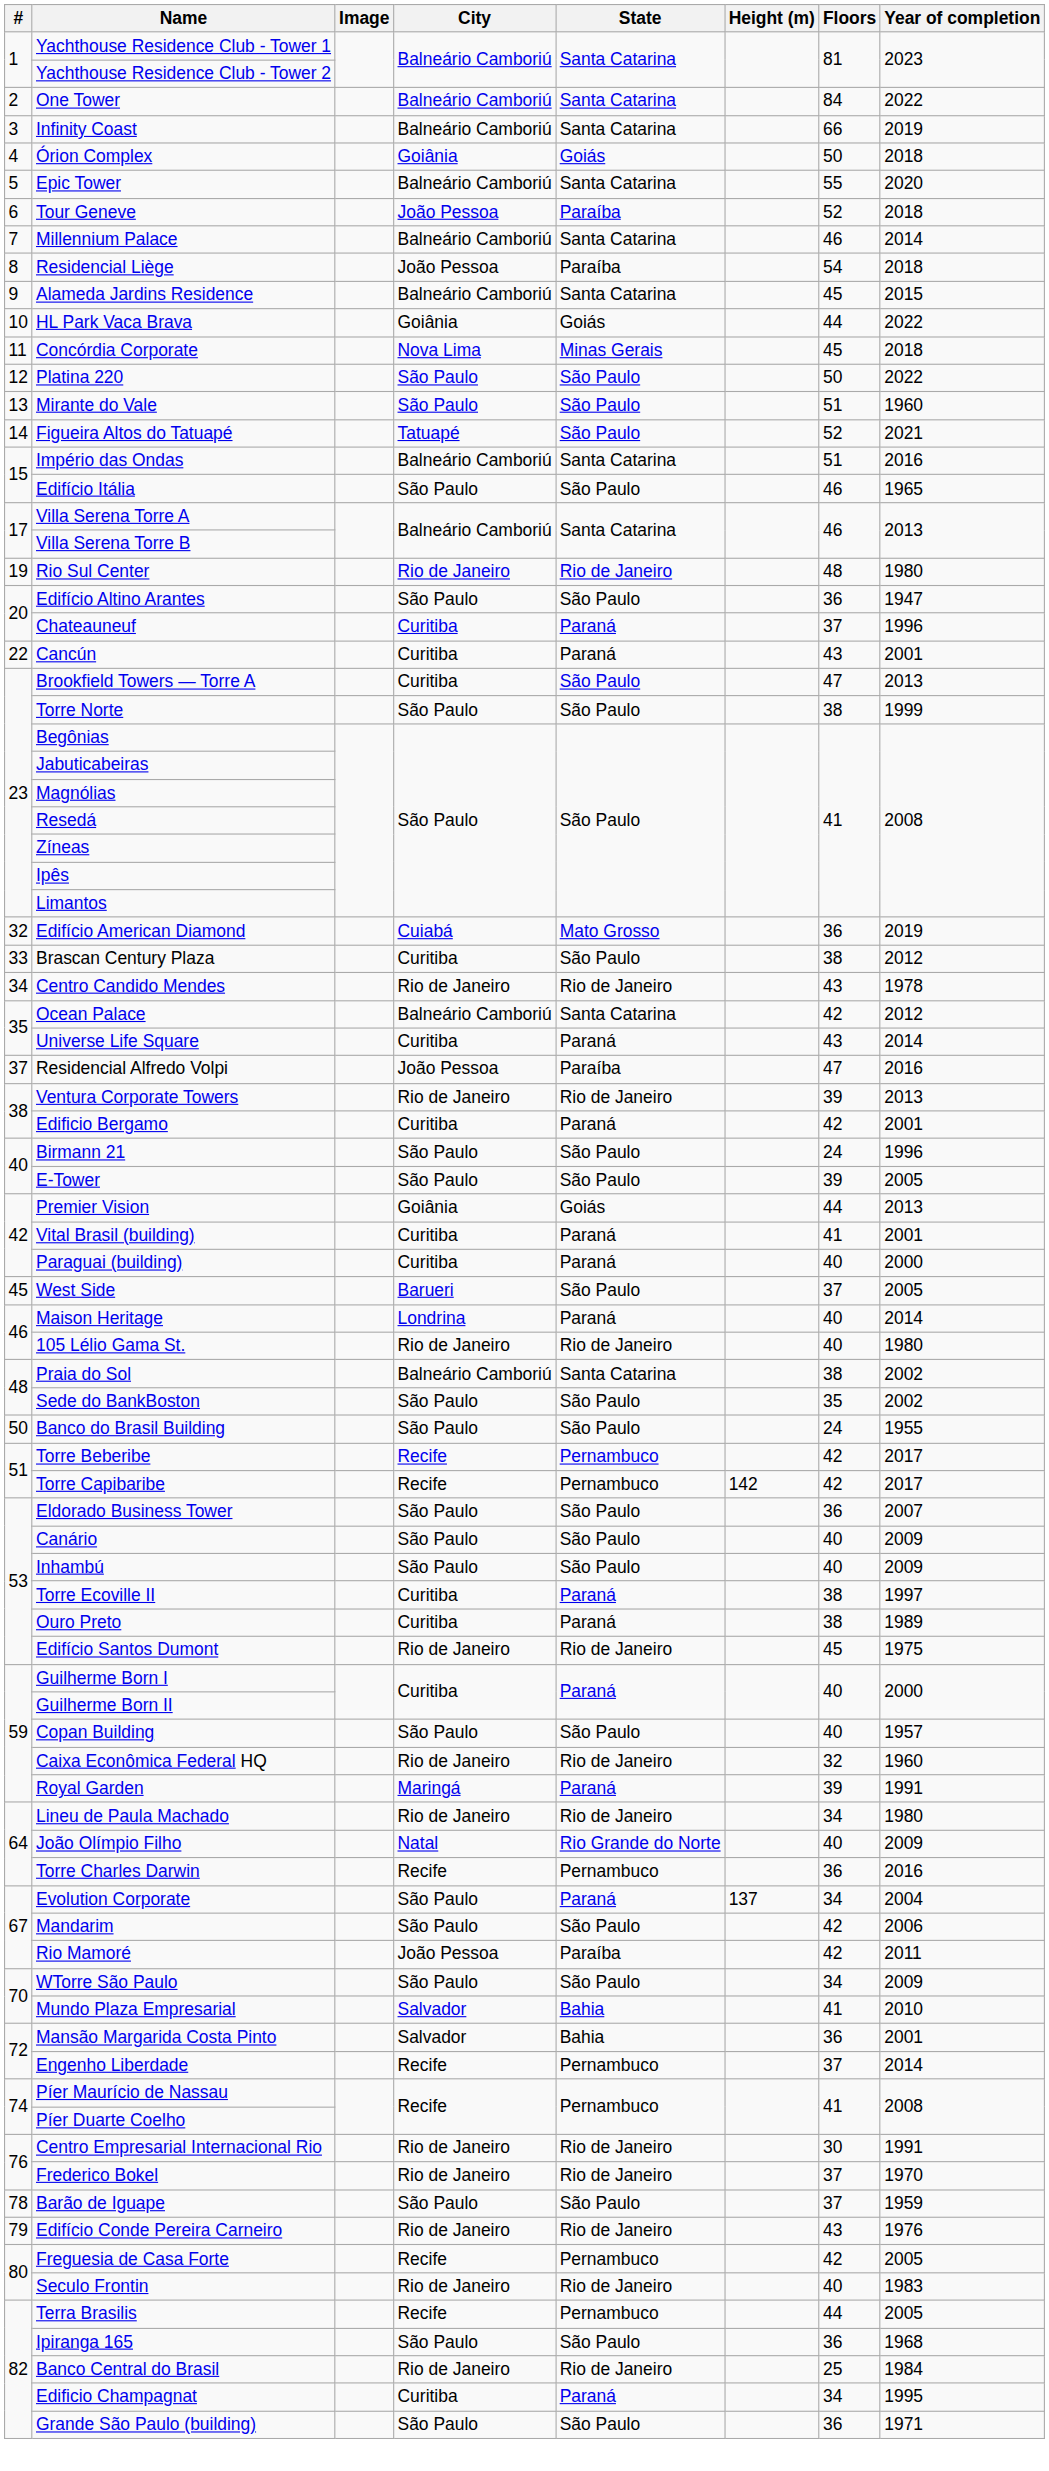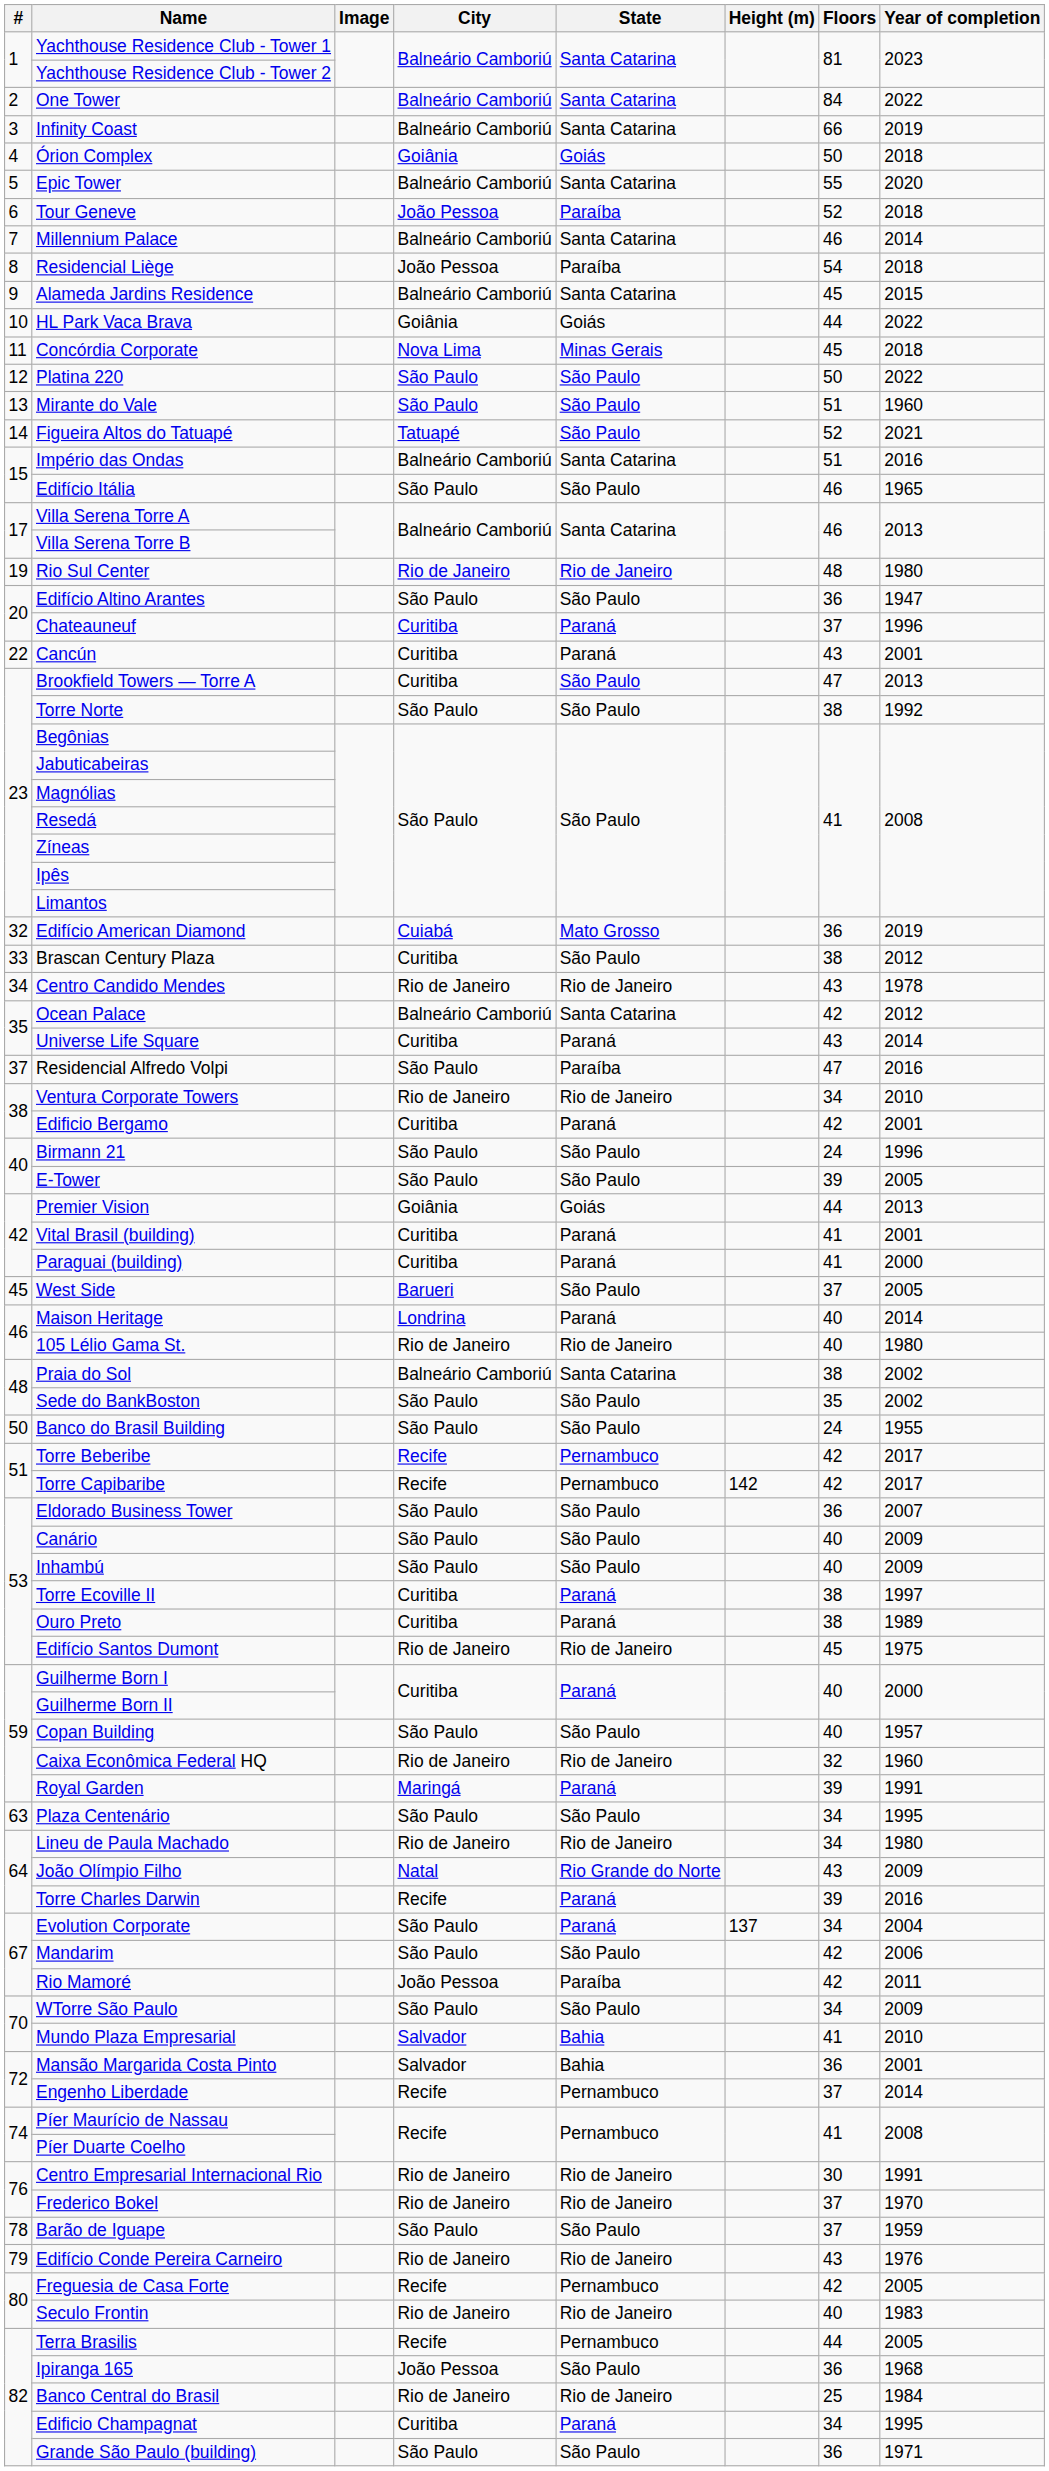Torre Norte | Year of completion: 1999 -> 1992
Residencial Alfredo Volpi | City: João Pessoa -> São Paulo
Ventura Corporate Towers | Floors: 39 -> 34
Ventura Corporate Towers | Year of completion: 2013 -> 2010
Paraguai (building) | Floors: 40 -> 41
+ row: 63 | Plaza Centenário | São Paulo | São Paulo | 34 | 1995
João Olímpio Filho | Floors: 40 -> 43
Torre Charles Darwin | State: Pernambuco -> Paraná
Torre Charles Darwin | Floors: 36 -> 39
Ipiranga 165 | City: São Paulo -> João Pessoa
